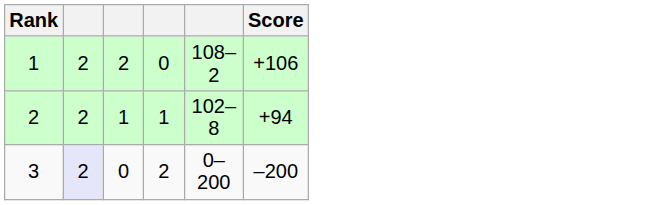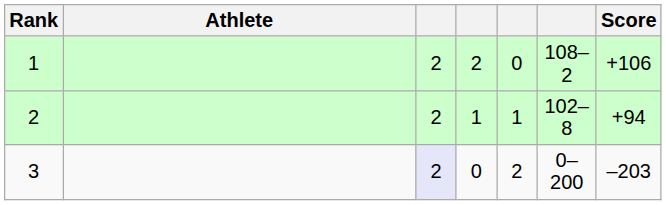+ column: Athlete
3 | Score: –200 -> –203
